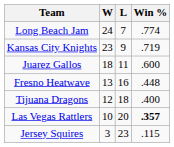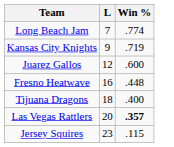- column: W | 24 | 23 | 18 | 13 | 12 | 10 | 3
Juarez Gallos | L: 11 -> 12
